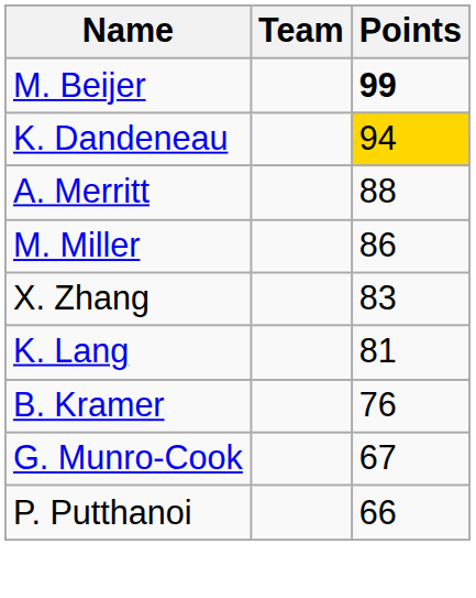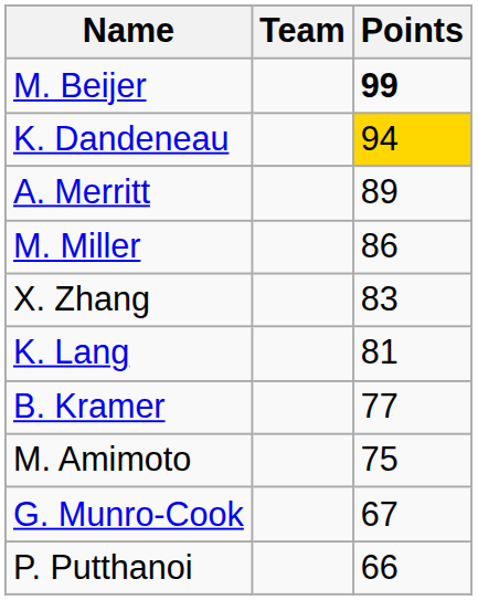A. Merritt | Points: 88 -> 89
B. Kramer | Points: 76 -> 77
+ row: M. Amimoto | 75
